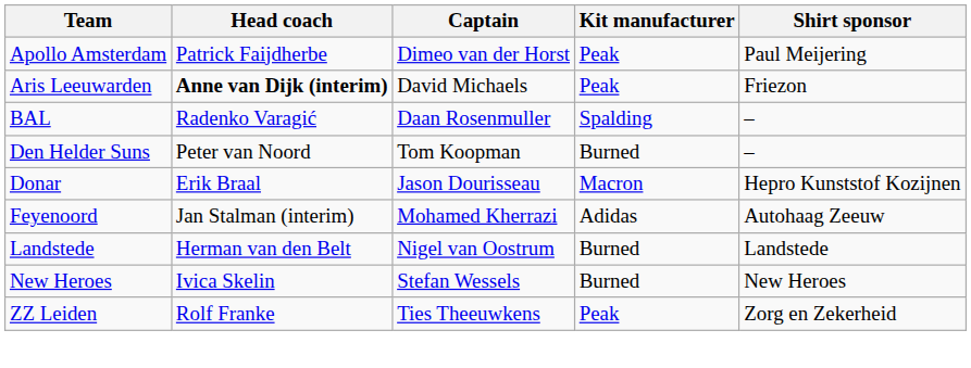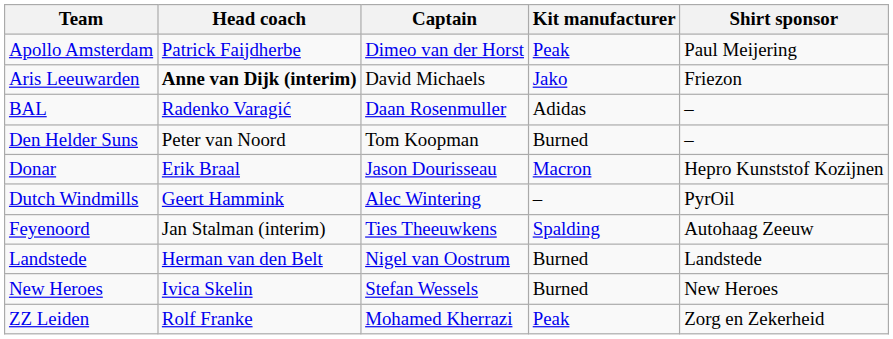Aris Leeuwarden | Kit manufacturer: Peak -> Jako
BAL | Kit manufacturer: Spalding -> Adidas
+ row: Dutch Windmills | Geert Hammink | Alec Wintering | – | PyrOil
Feyenoord | Captain: Mohamed Kherrazi -> Ties Theeuwkens
Feyenoord | Kit manufacturer: Adidas -> Spalding
ZZ Leiden | Captain: Ties Theeuwkens -> Mohamed Kherrazi
